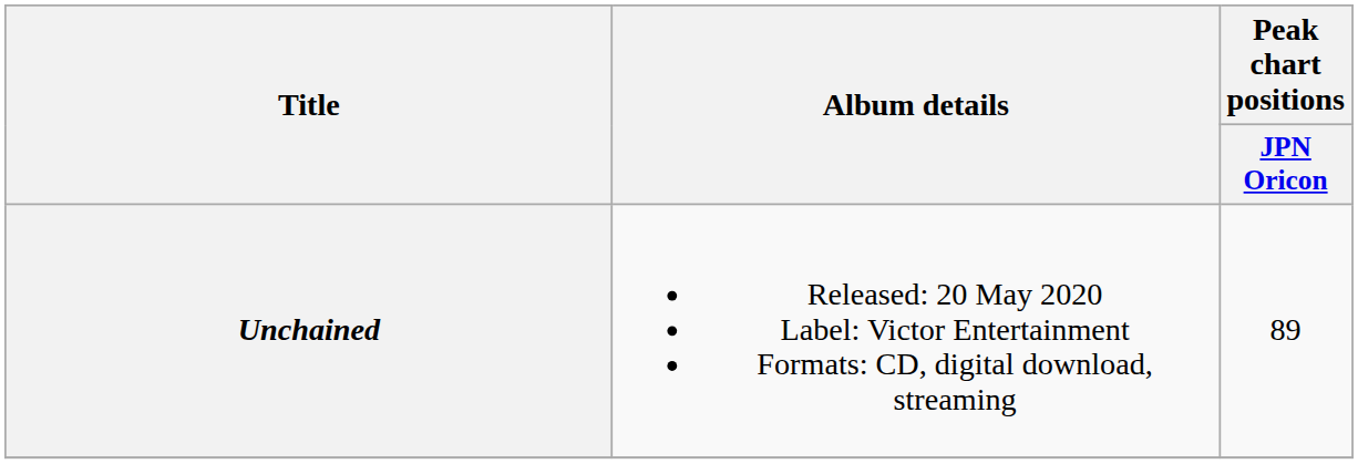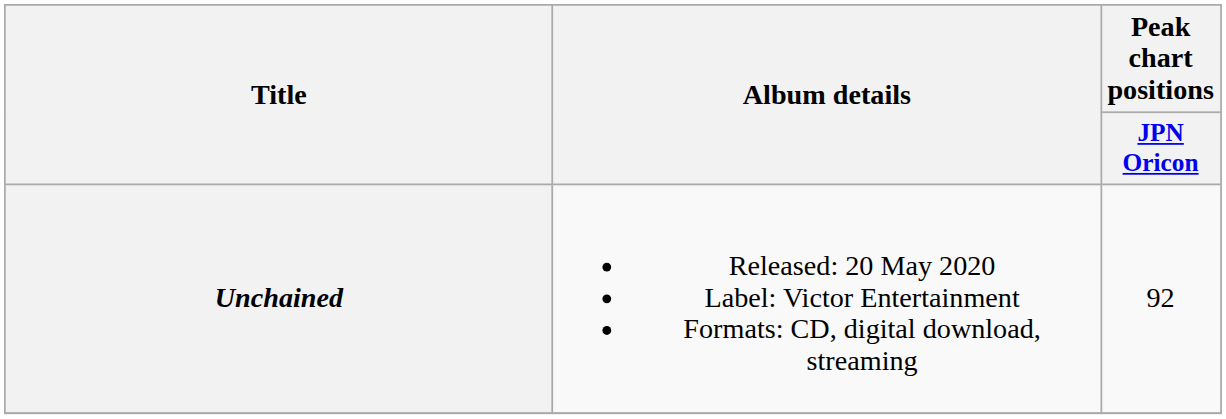Unchained | Peak chart positions / JPN Oricon: 89 -> 92
